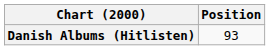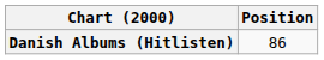Danish Albums (Hitlisten) | Position: 93 -> 86
